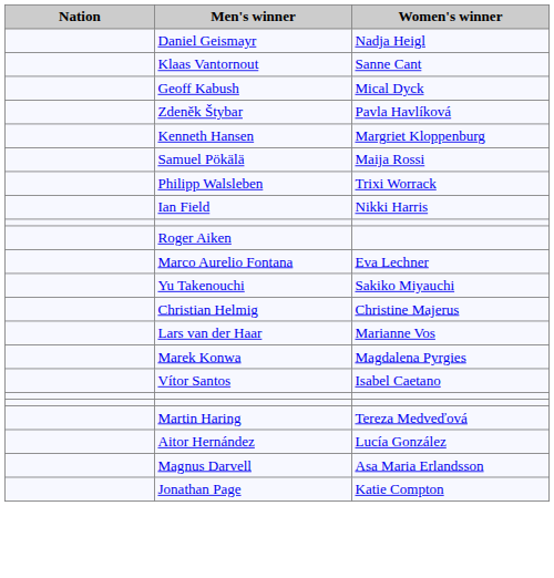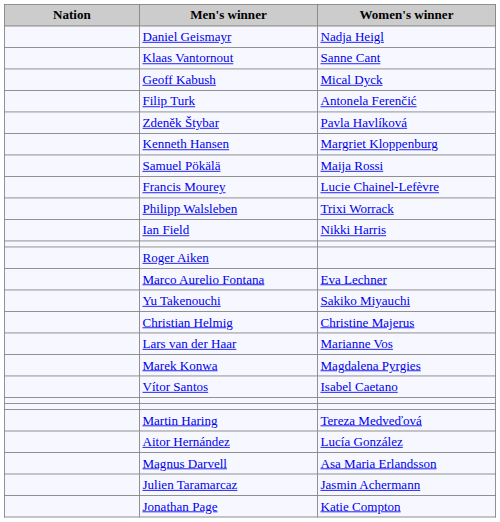+ row: Filip Turk | Antonela Ferenčić
+ row: Francis Mourey | Lucie Chainel-Lefèvre
+ row: Julien Taramarcaz | Jasmin Achermann
